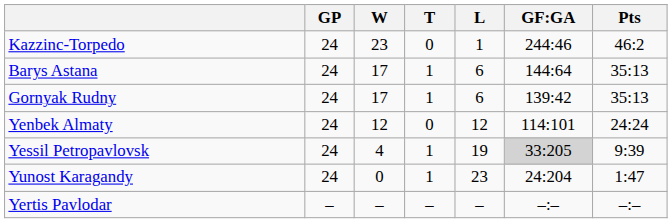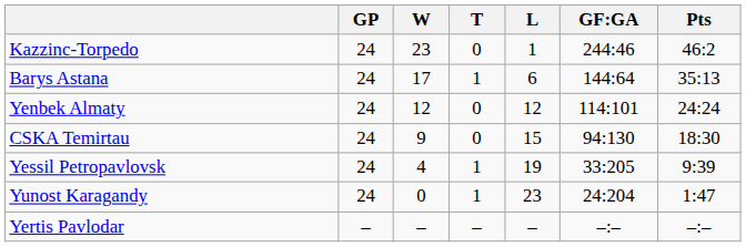- row: Gornyak Rudny | 24 | 17 | 1 | 6 | 139:42 | 35:13
+ row: CSKA Temirtau | 24 | 9 | 0 | 15 | 94:130 | 18:30
Yessil Petropavlovsk | GF:GA: lightgrey background -> no background
